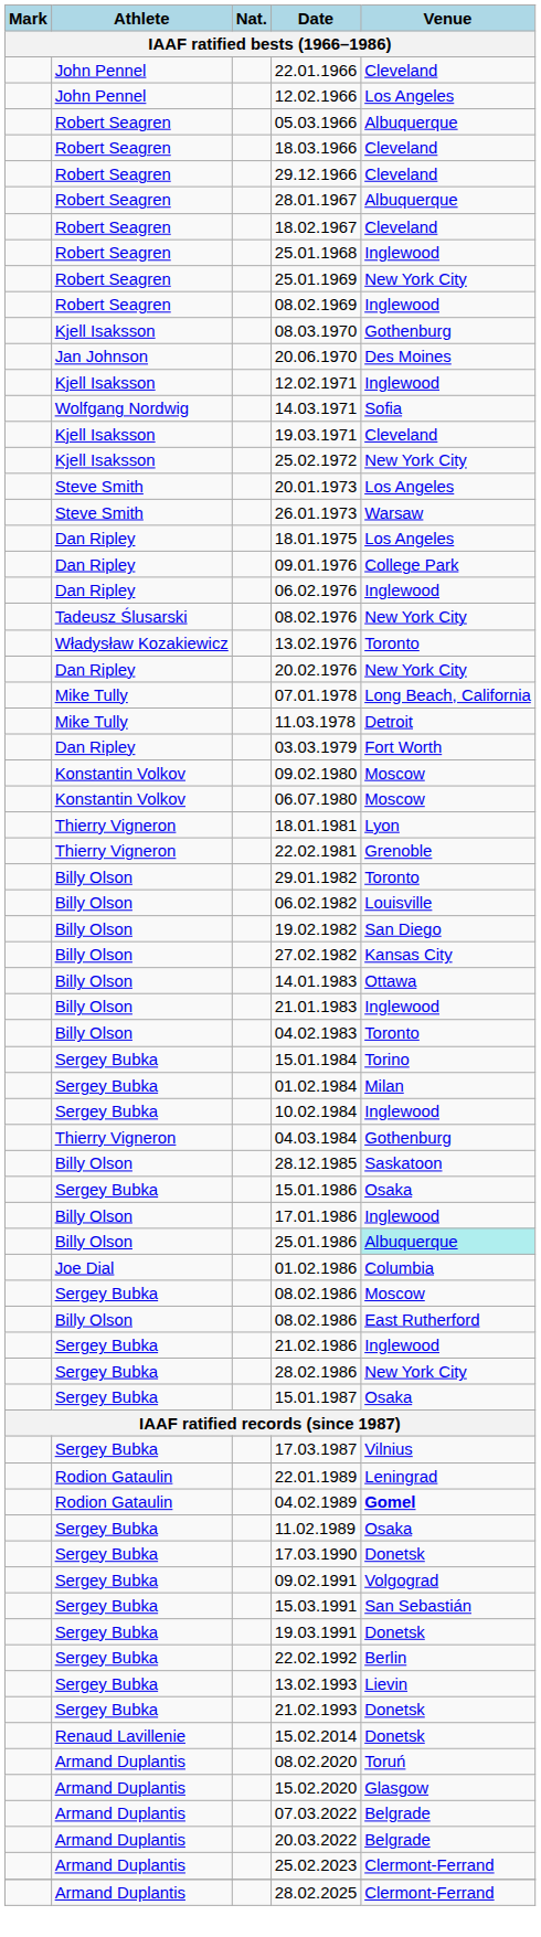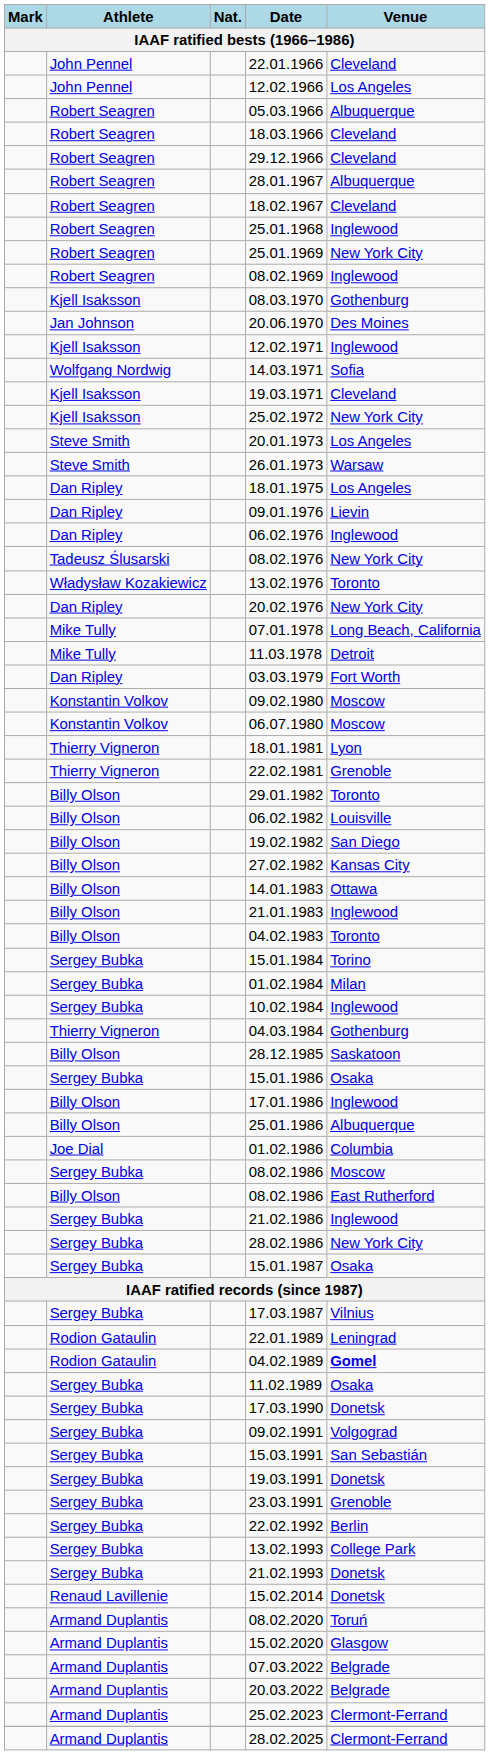09.01.1976 | Venue: College Park -> Lievin
25.01.1986 | Venue: paleturquoise background -> no background
+ row: Sergey Bubka | 23.03.1991 | Grenoble
13.02.1993 | Venue: Lievin -> College Park
